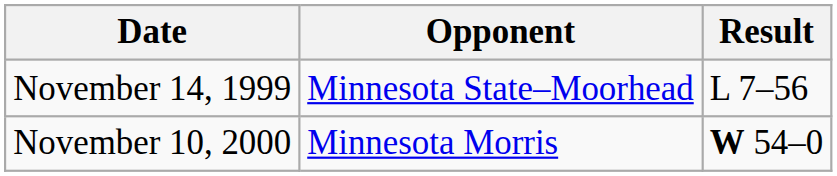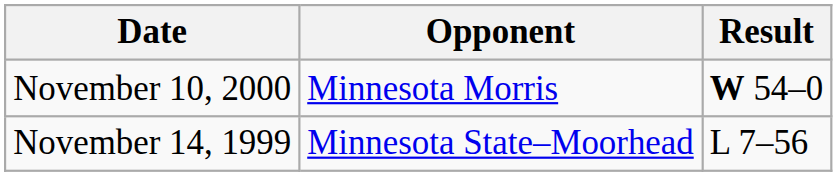rows swapped: November 14, 1999 <-> November 10, 2000
